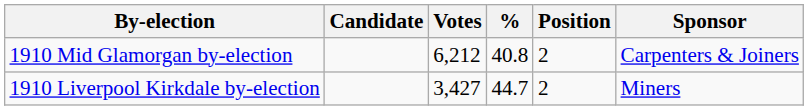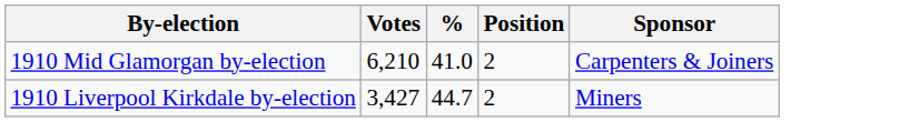- column: Candidate
1910 Mid Glamorgan by-election | Votes: 6,212 -> 6,210
1910 Mid Glamorgan by-election | %: 40.8 -> 41.0
